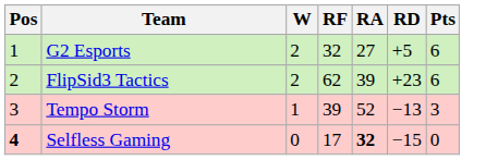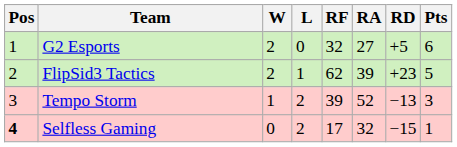+ column: L | 0 | 1 | 2 | 2
FlipSid3 Tactics | Pts: 6 -> 5
Selfless Gaming | RA: bold -> normal
Selfless Gaming | Pts: 0 -> 1
